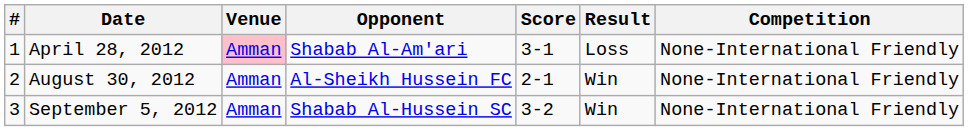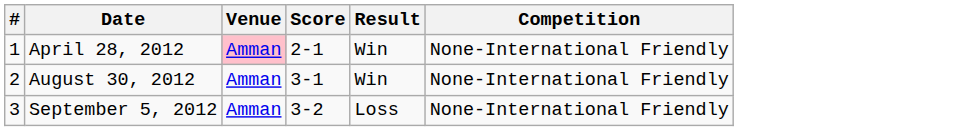- column: Opponent | Shabab Al-Am'ari | Al-Sheikh Hussein FC | Shabab Al-Hussein SC
April 28, 2012 | Score: 3-1 -> 2-1
April 28, 2012 | Result: Loss -> Win
August 30, 2012 | Score: 2-1 -> 3-1
September 5, 2012 | Result: Win -> Loss
